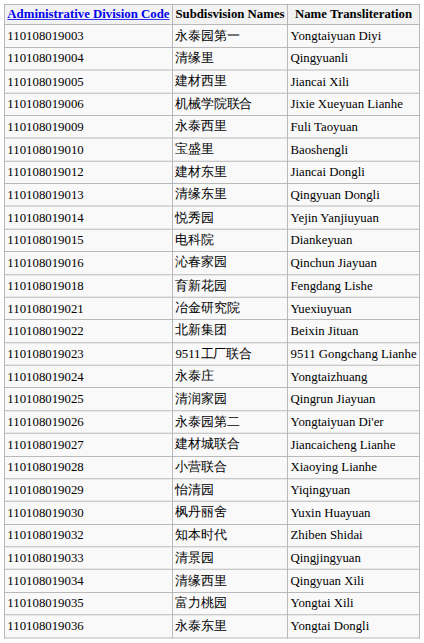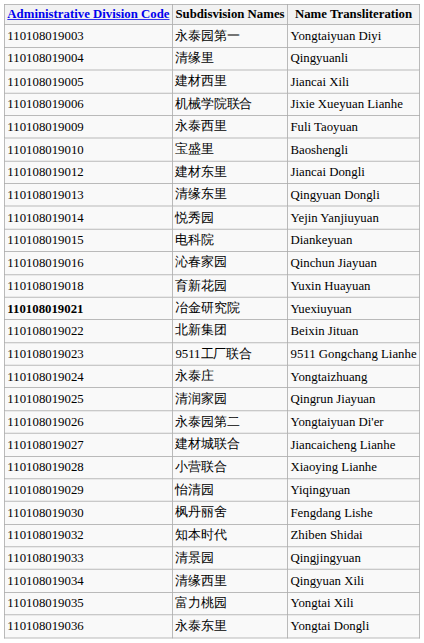育新花园 | Name Transliteration: Fengdang Lishe -> Yuxin Huayuan
冶金研究院 | Administrative Division Code: normal -> bold
枫丹丽舍 | Name Transliteration: Yuxin Huayuan -> Fengdang Lishe
